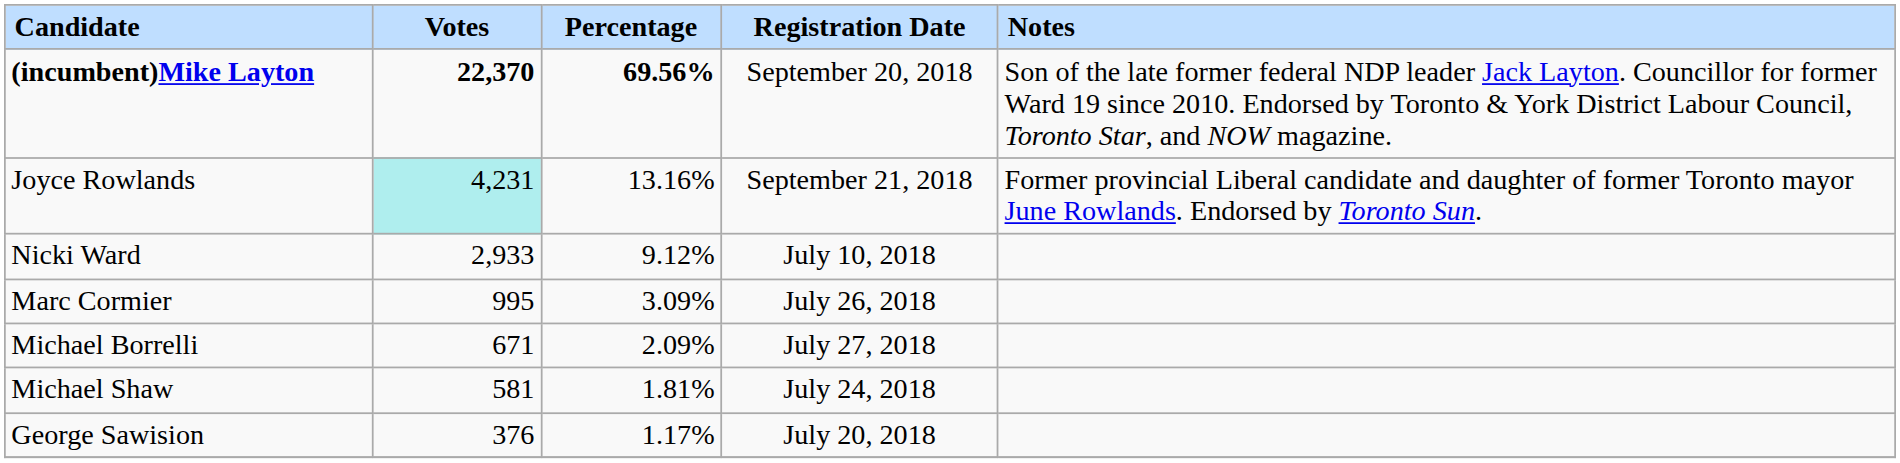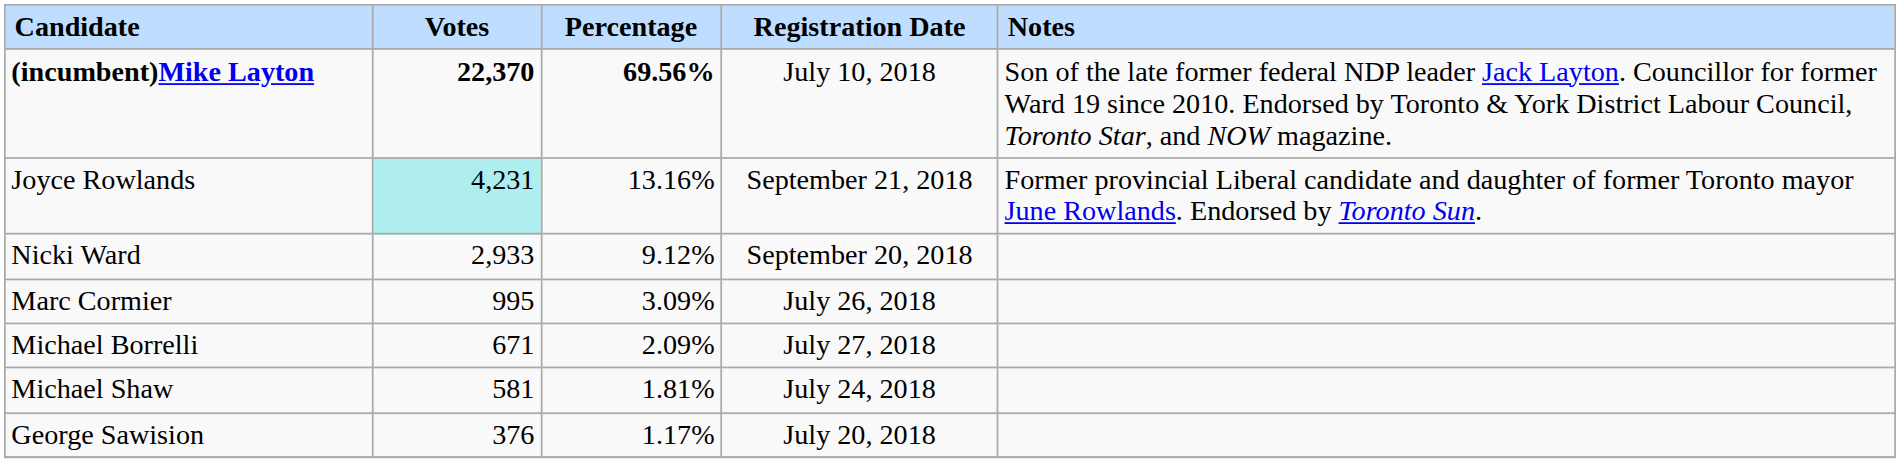(incumbent)Mike Layton | Registration Date: September 20, 2018 -> July 10, 2018
Nicki Ward | Registration Date: July 10, 2018 -> September 20, 2018
